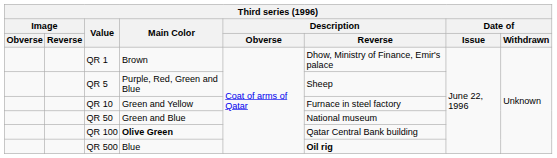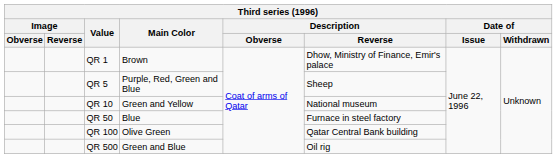QR 10 | Description / Reverse: Furnace in steel factory -> National museum
QR 50 | Main Color: Green and Blue -> Blue
QR 50 | Description / Reverse: National museum -> Furnace in steel factory
QR 100 | Main Color: bold -> normal
QR 500 | Main Color: Blue -> Green and Blue
QR 500 | Description / Reverse: bold -> normal
